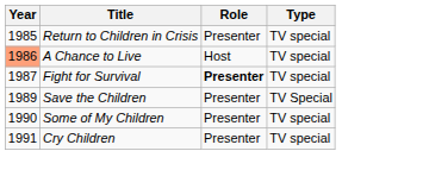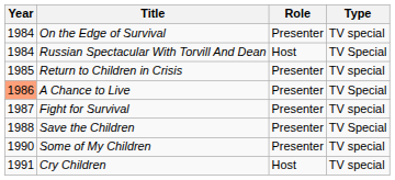+ row: 1984 | On the Edge of Survival | Presenter | TV special
+ row: 1984 | Russian Spectacular With Torvill And Dean | Host | TV Special
A Chance to Live | Role: Host -> Presenter
A Chance to Live | Type: TV special -> TV Special
Fight for Survival | Role: bold -> normal
Save the Children | Year: 1989 -> 1988
Cry Children | Role: Presenter -> Host
